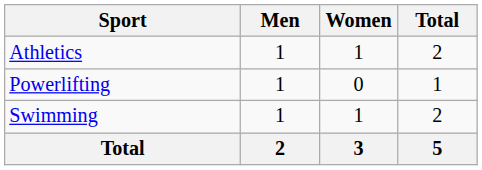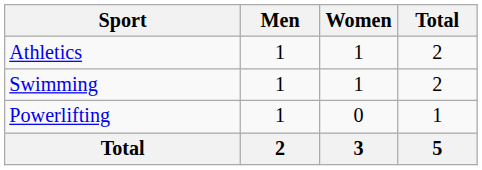rows swapped: Powerlifting <-> Swimming
